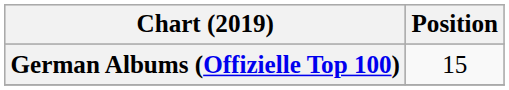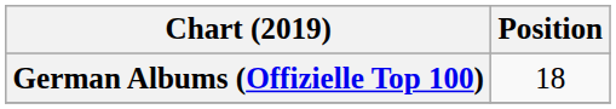German Albums (Offizielle Top 100) | Position: 15 -> 18
